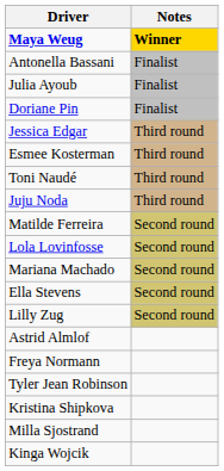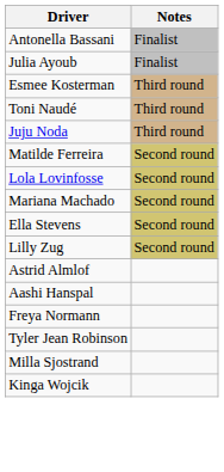- row: Maya Weug | Winner
- row: Doriane Pin | Finalist
- row: Jessica Edgar | Third round
+ row: Aashi Hanspal
- row: Kristina Shipkova
